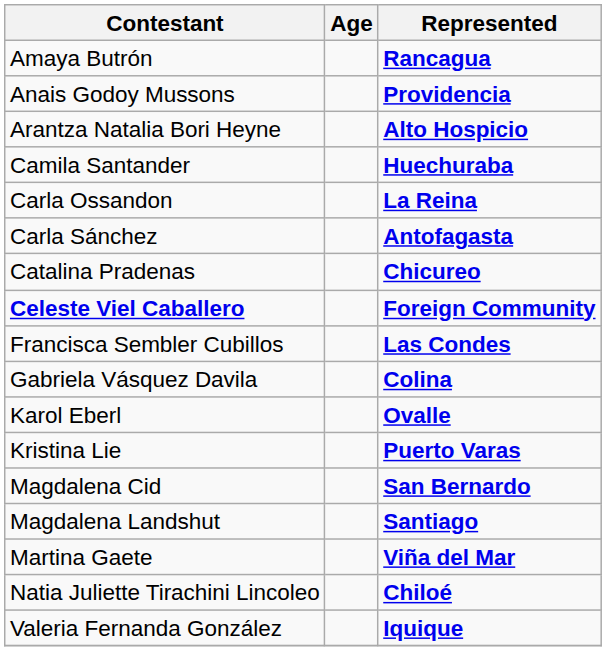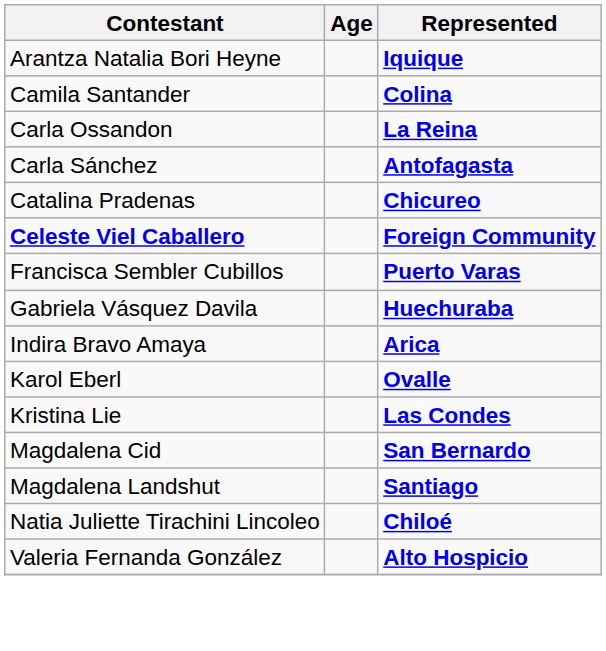- row: Amaya Butrón | Rancagua
- row: Anais Godoy Mussons | Providencia
Arantza Natalia Bori Heyne | Represented: Alto Hospicio -> Iquique
Camila Santander | Represented: Huechuraba -> Colina
Francisca Sembler Cubillos | Represented: Las Condes -> Puerto Varas
Gabriela Vásquez Davila | Represented: Colina -> Huechuraba
+ row: Indira Bravo Amaya | Arica
Kristina Lie | Represented: Puerto Varas -> Las Condes
- row: Martina Gaete | Viña del Mar
Valeria Fernanda González | Represented: Iquique -> Alto Hospicio
